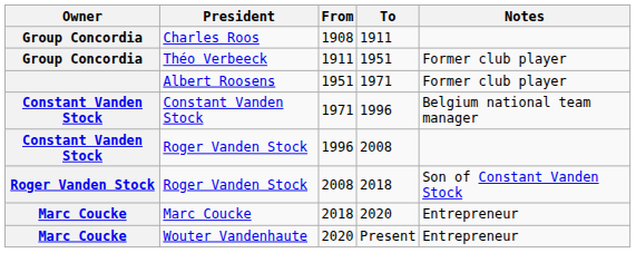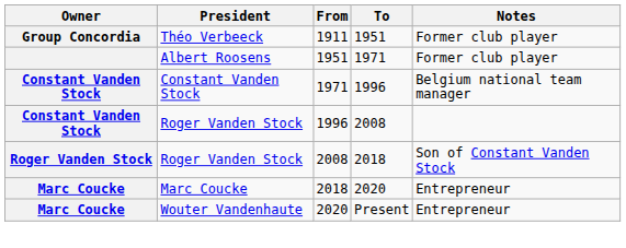- row: Group Concordia | Charles Roos | 1908 | 1911
